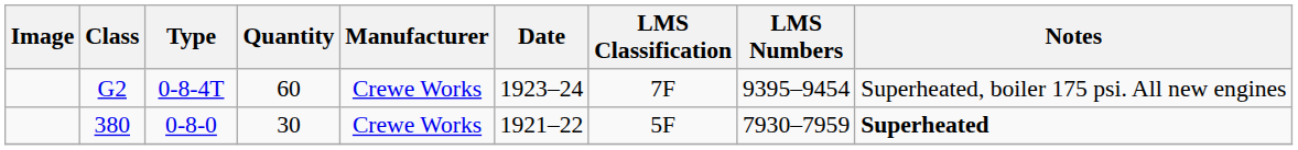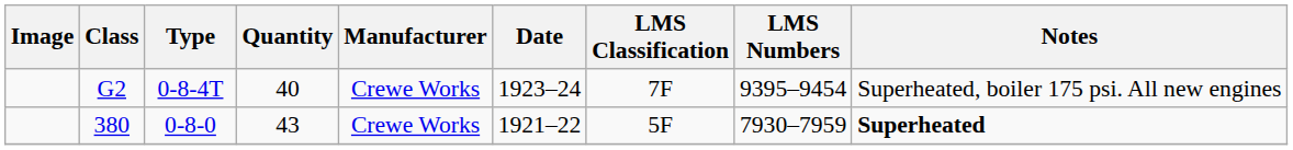G2 | Quantity: 60 -> 40
380 | Quantity: 30 -> 43
